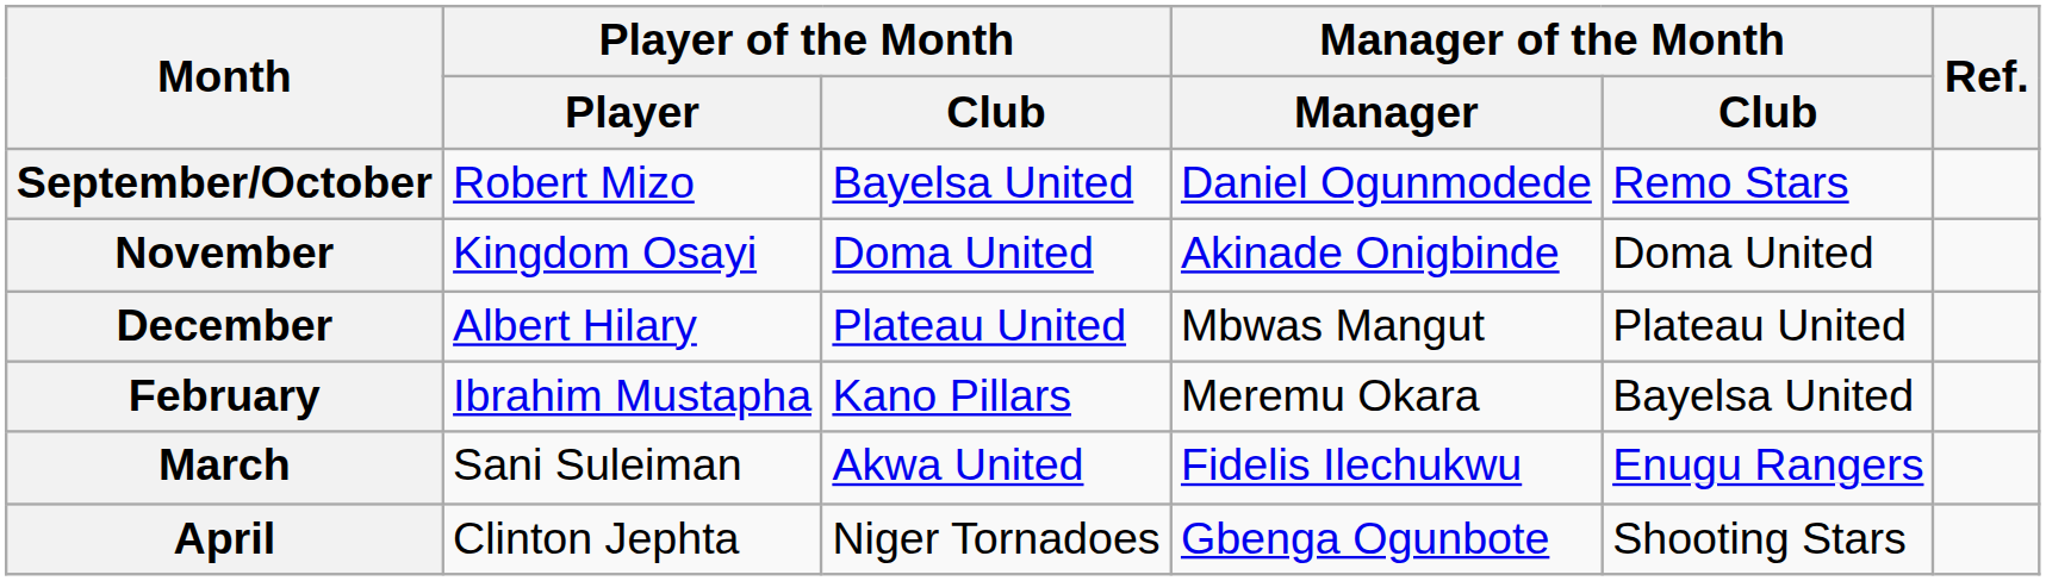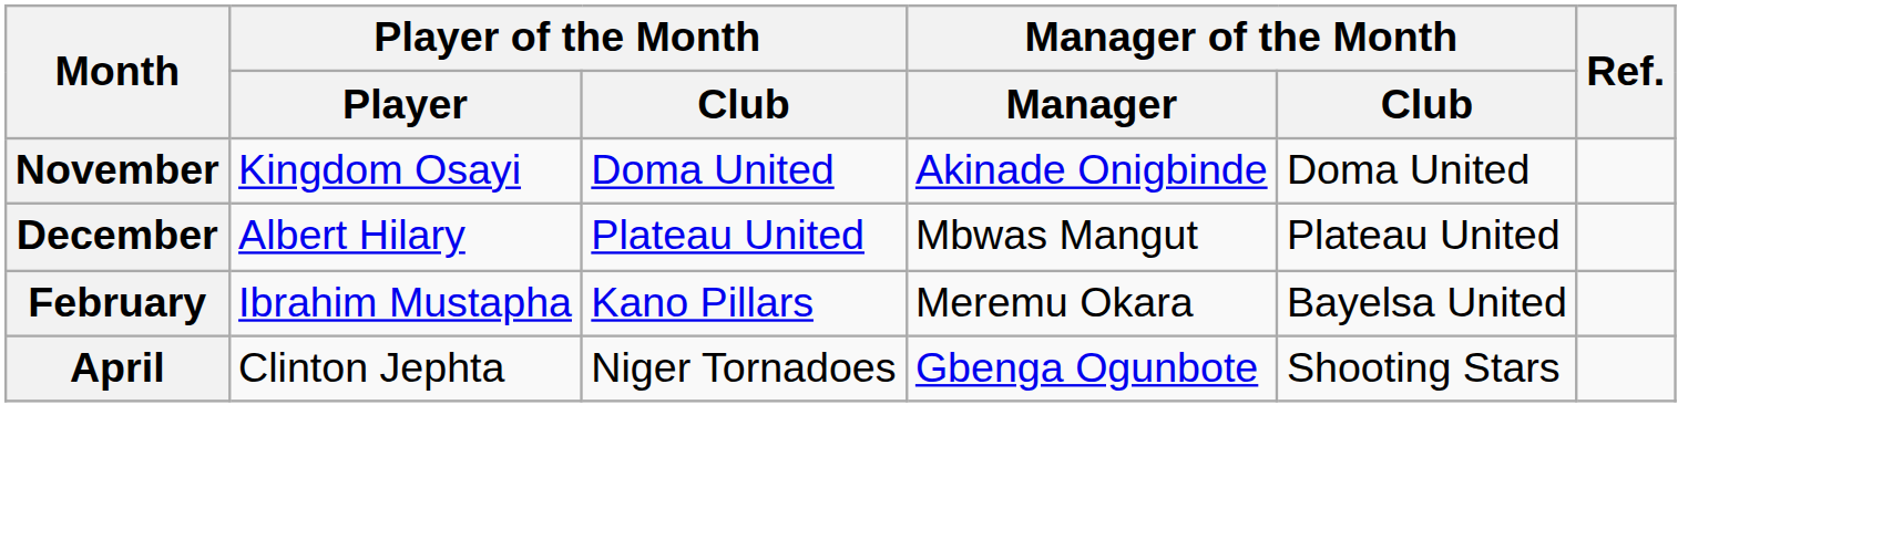- row: September/October | Robert Mizo | Bayelsa United | Daniel Ogunmodede | Remo Stars
- row: March | Sani Suleiman | Akwa United | Fidelis Ilechukwu | Enugu Rangers
